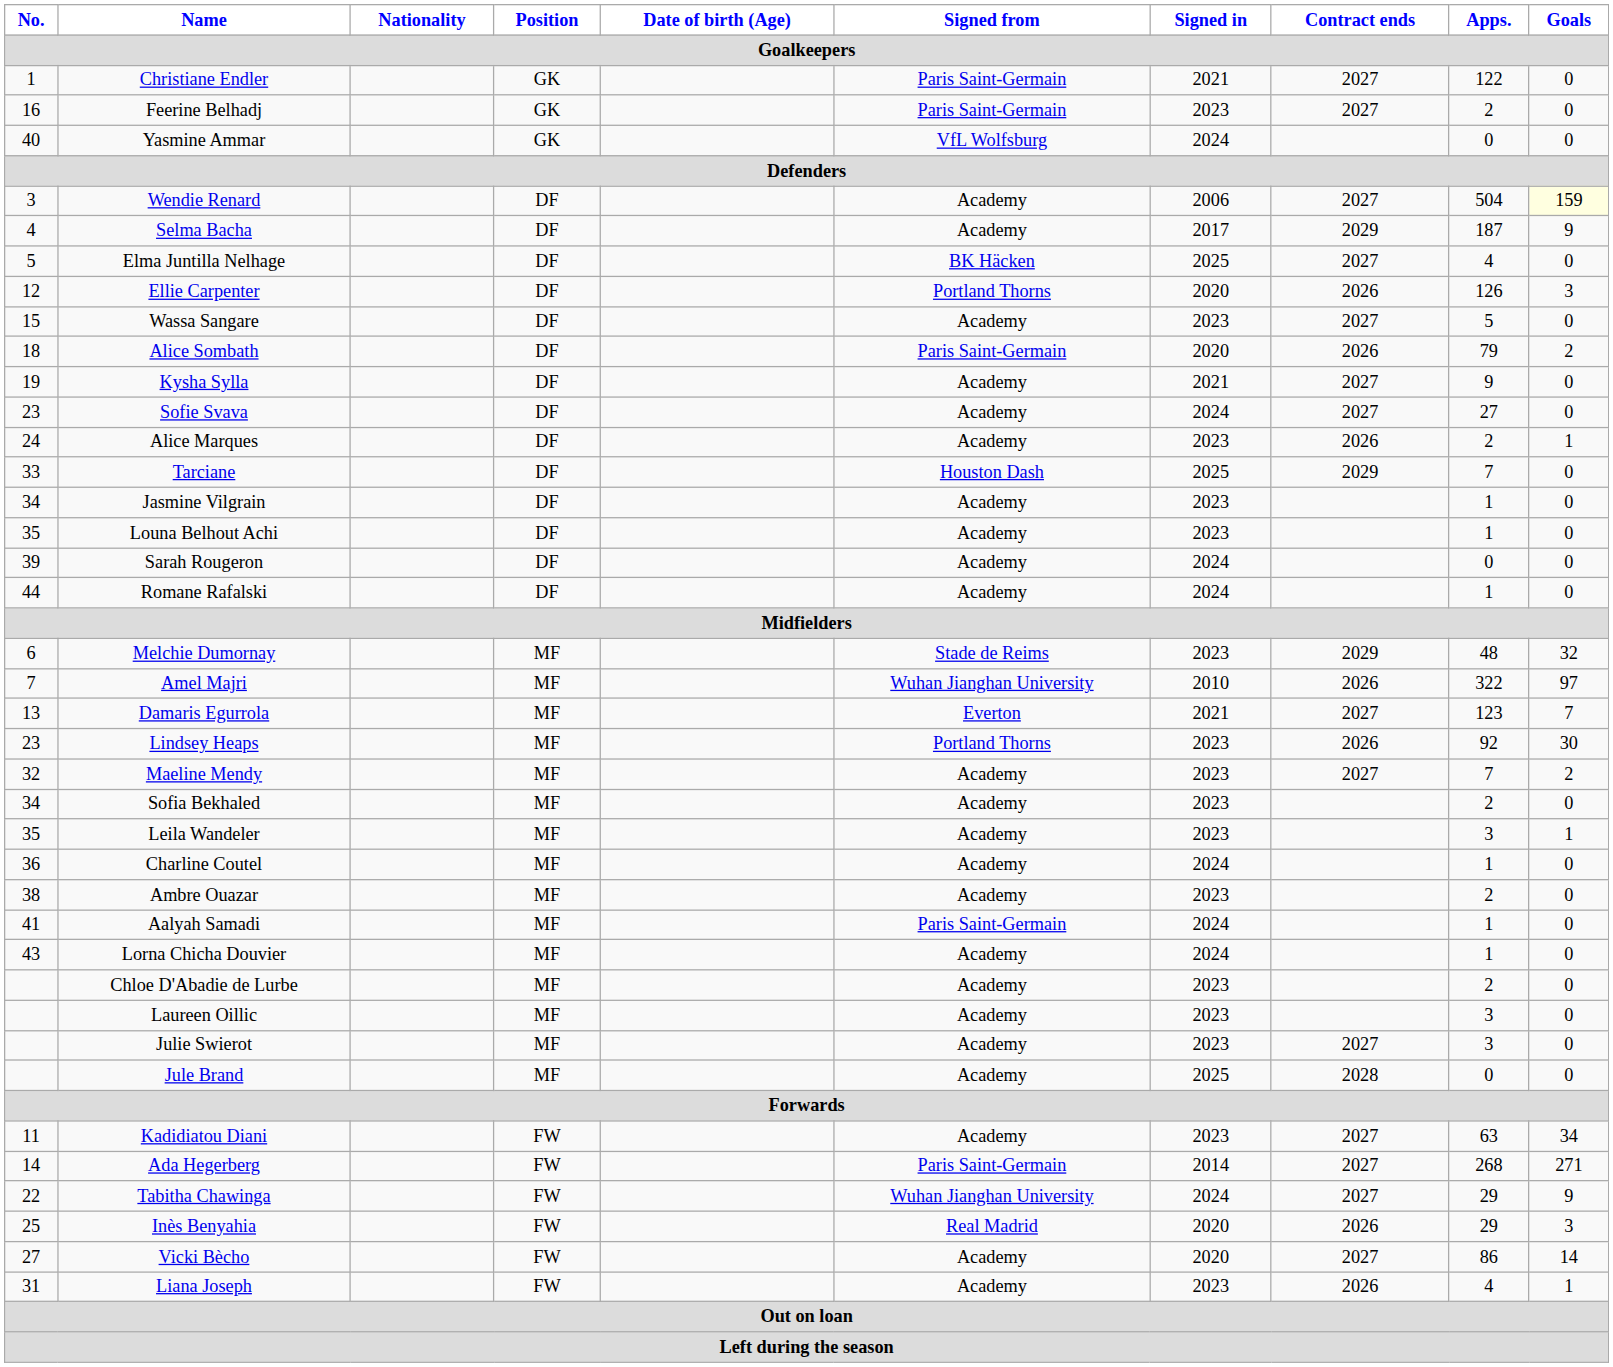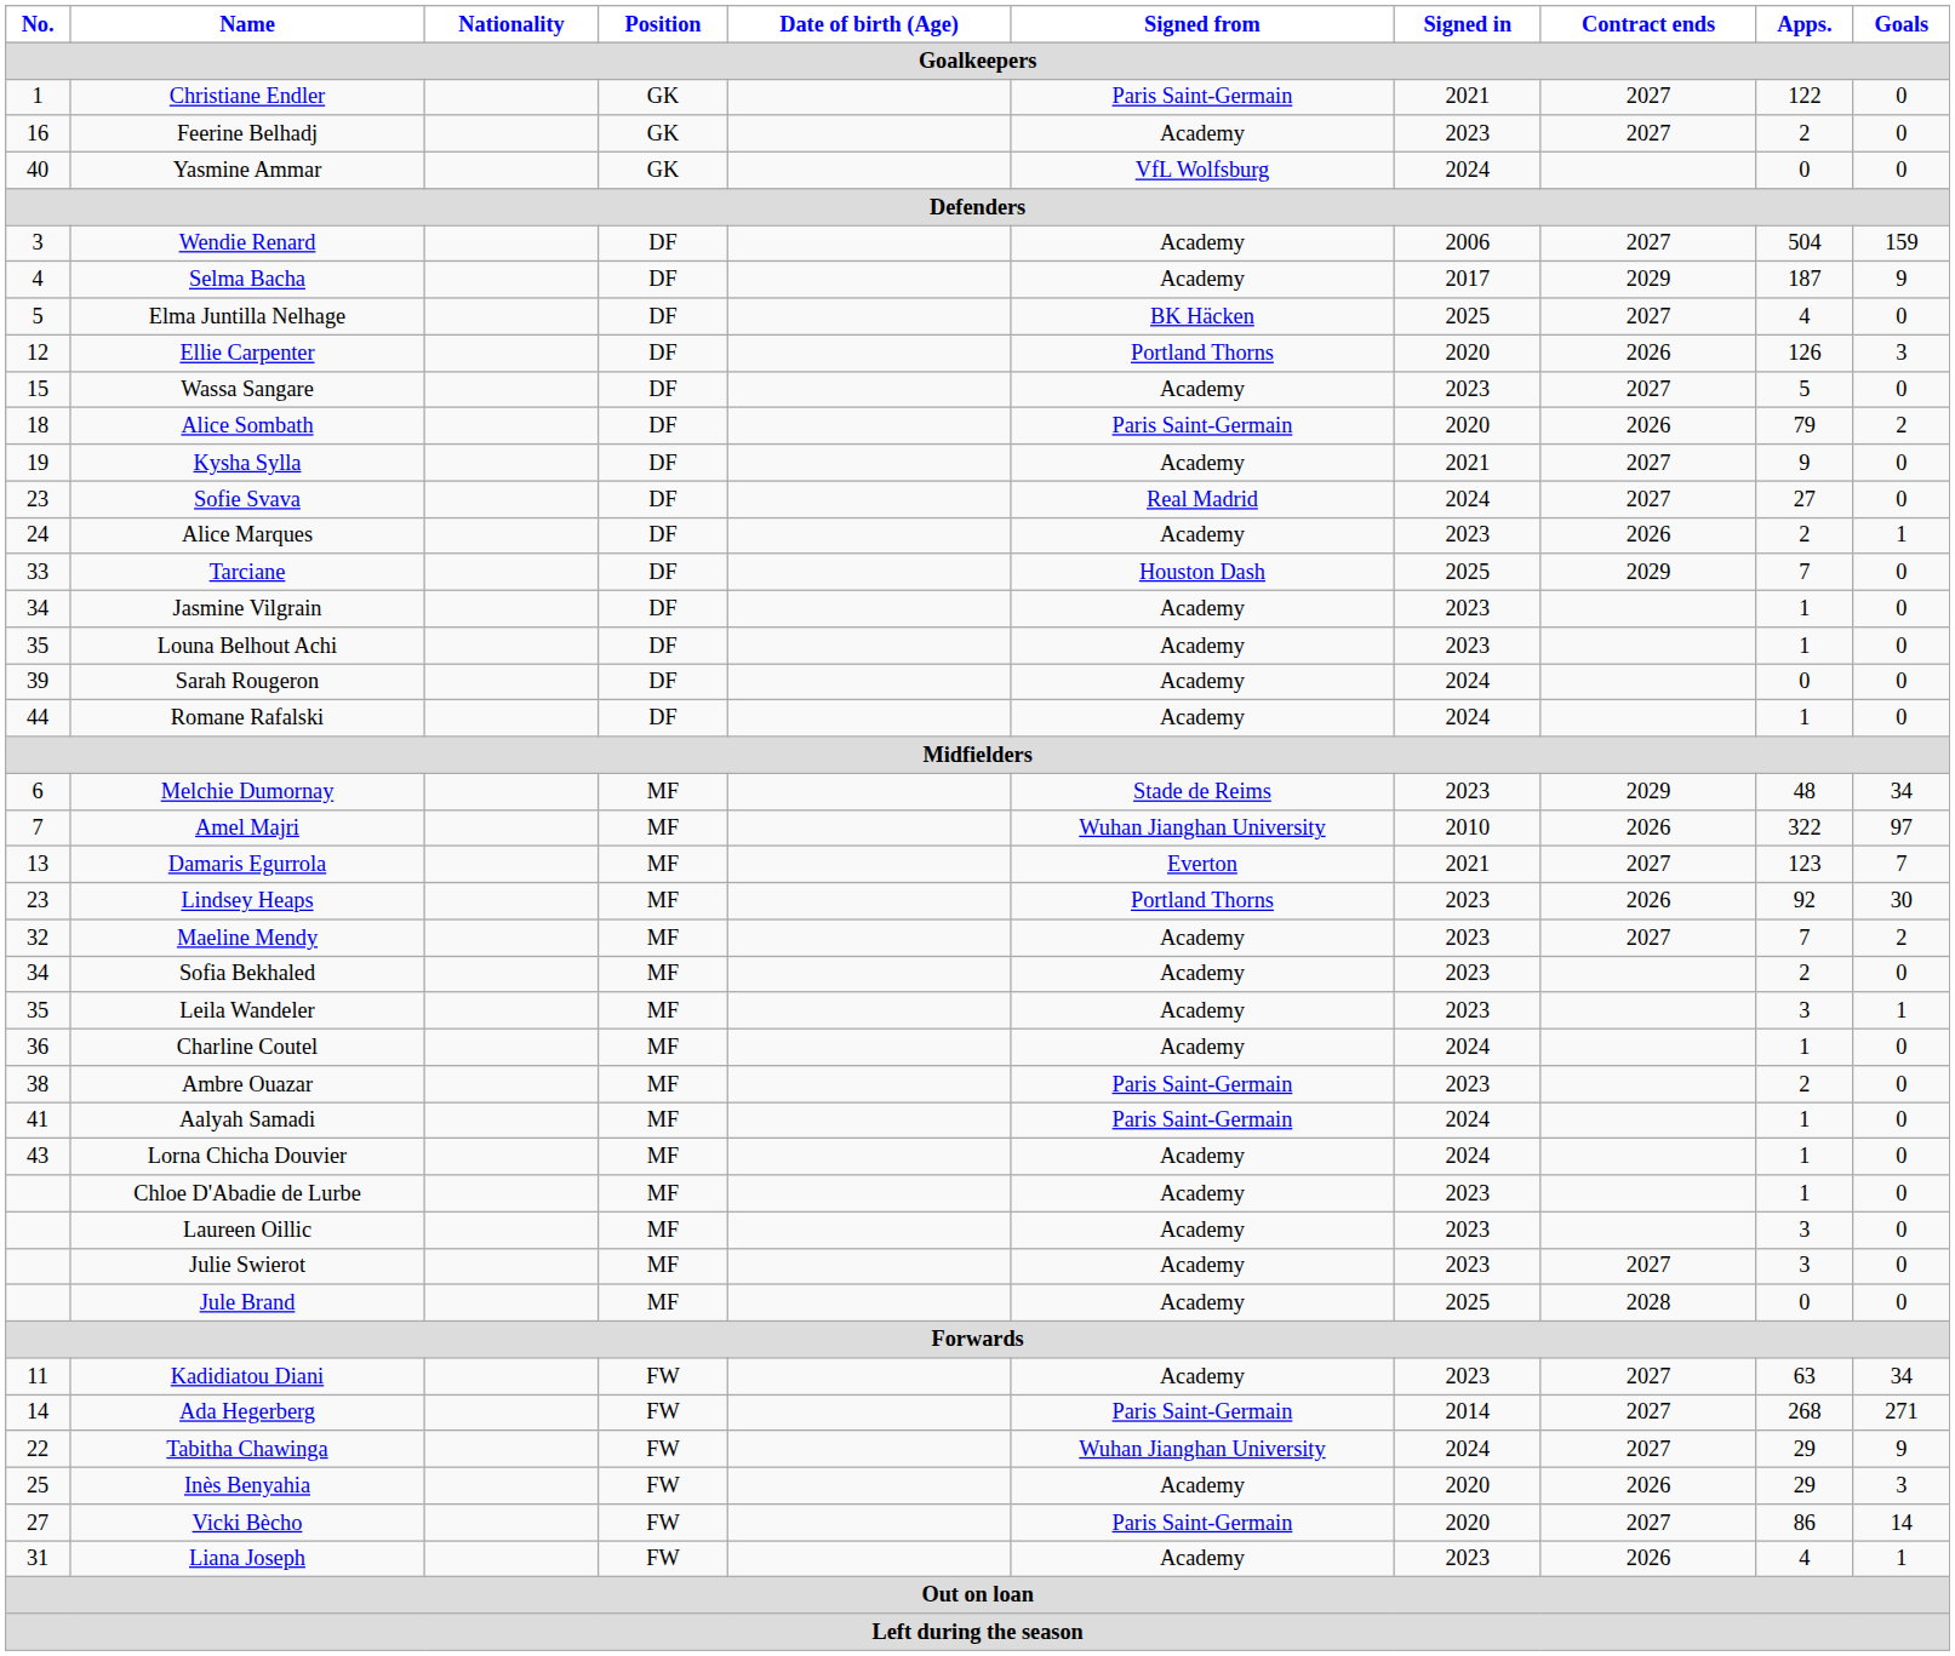Feerine Belhadj | Signed from: Paris Saint-Germain -> Academy
Wendie Renard | Goals: lightyellow background -> no background
Sofie Svava | Signed from: Academy -> Real Madrid
Melchie Dumornay | Goals: 32 -> 34
Ambre Ouazar | Signed from: Academy -> Paris Saint-Germain
Chloe D'Abadie de Lurbe | Apps.: 2 -> 1
Inès Benyahia | Signed from: Real Madrid -> Academy
Vicki Bècho | Signed from: Academy -> Paris Saint-Germain
